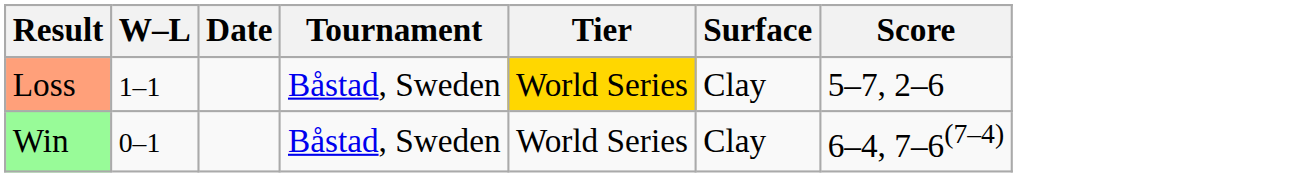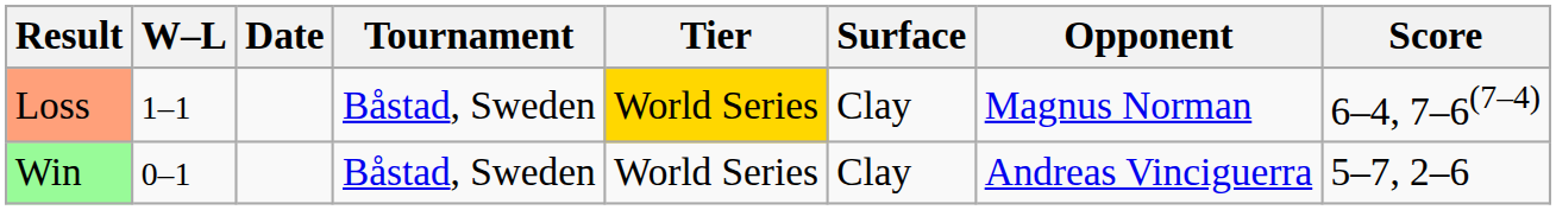+ column: Opponent | Magnus Norman | Andreas Vinciguerra
Loss | Score: 5–7, 2–6 -> 6–4, 7–6(7–4)
Win | Score: 6–4, 7–6(7–4) -> 5–7, 2–6
